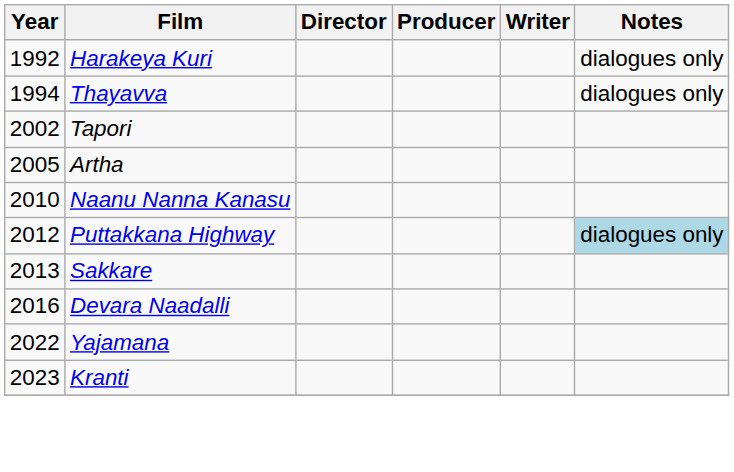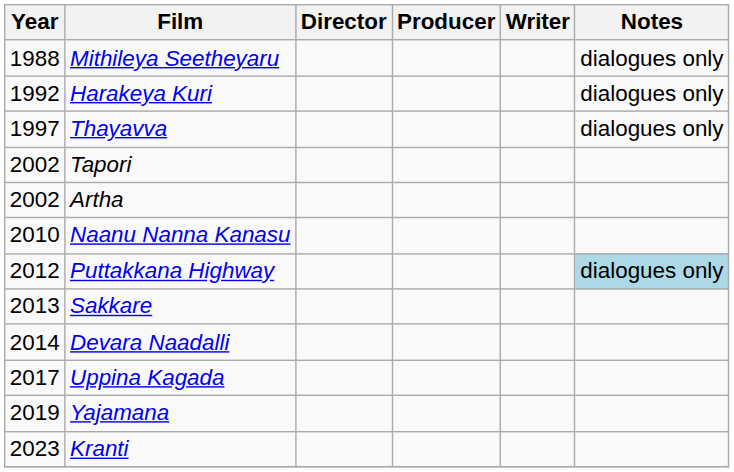+ row: 1988 | Mithileya Seetheyaru | dialogues only
Thayavva | Year: 1994 -> 1997
Artha | Year: 2005 -> 2002
Devara Naadalli | Year: 2016 -> 2014
+ row: 2017 | Uppina Kagada
Yajamana | Year: 2022 -> 2019
